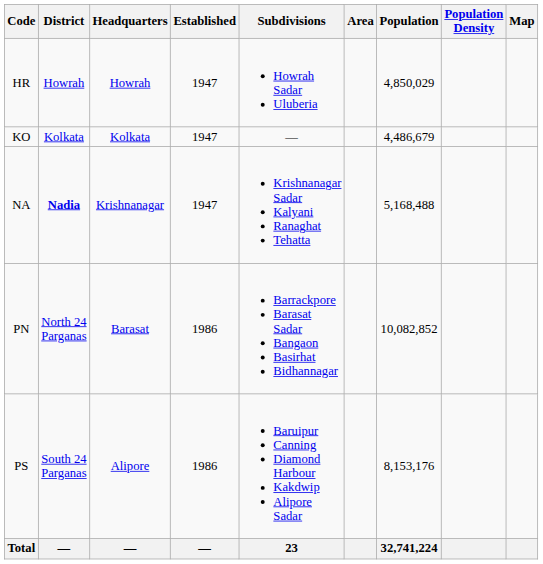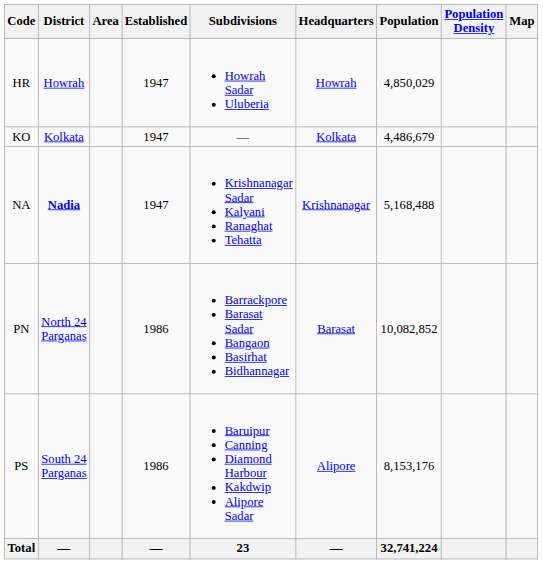columns swapped: Headquarters <-> Area
